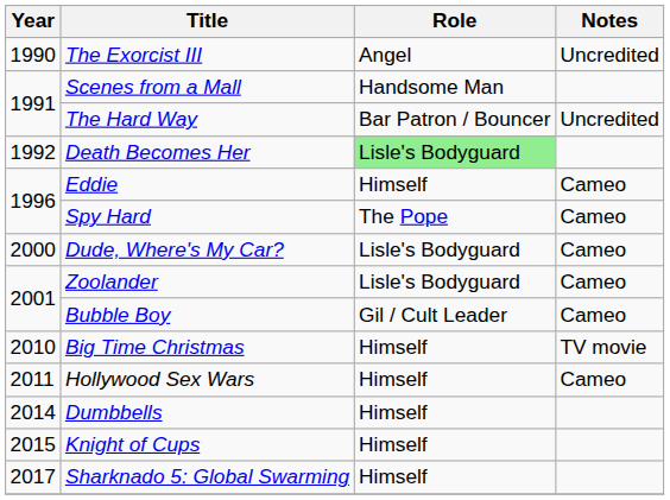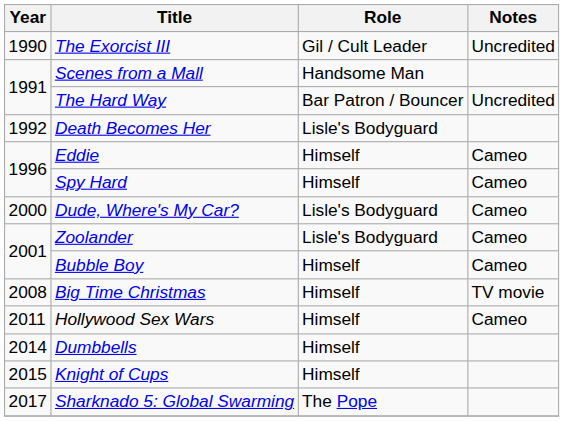The Exorcist III | Role: Angel -> Gil / Cult Leader
Death Becomes Her | Role: lightgreen background -> no background
Spy Hard | Role: The Pope -> Himself
Bubble Boy | Role: Gil / Cult Leader -> Himself
Big Time Christmas | Year: 2010 -> 2008
Sharknado 5: Global Swarming | Role: Himself -> The Pope
